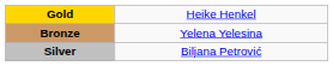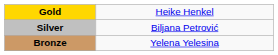rows swapped: Silver <-> Bronze
